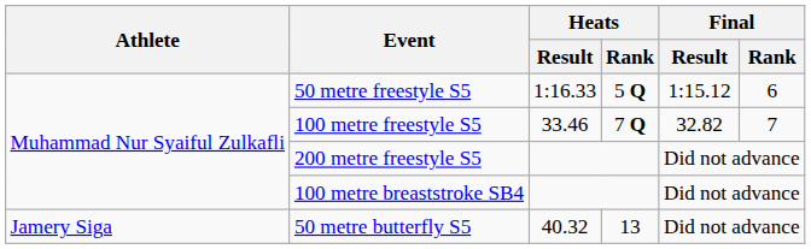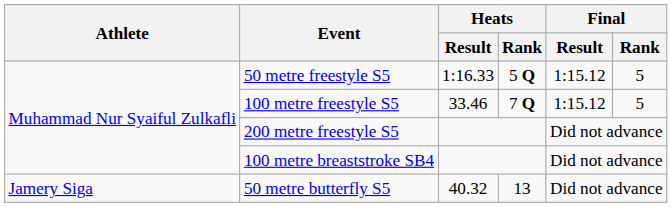50 metre freestyle S5 | Final / Rank: 6 -> 5
100 metre freestyle S5 | Final / Result: 32.82 -> 1:15.12
100 metre freestyle S5 | Final / Rank: 7 -> 5
